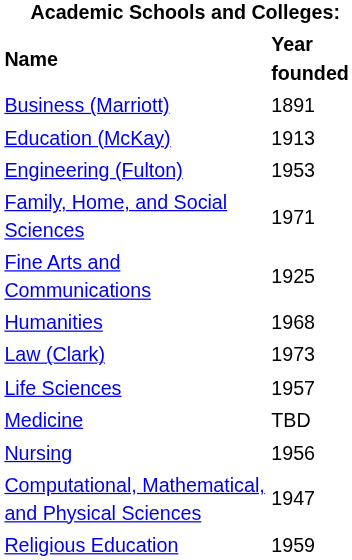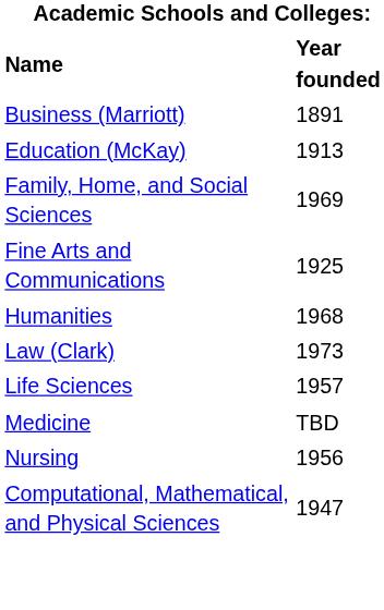- row: Engineering (Fulton) | 1953
Family, Home, and Social Sciences | Year founded: 1971 -> 1969
- row: Religious Education | 1959
